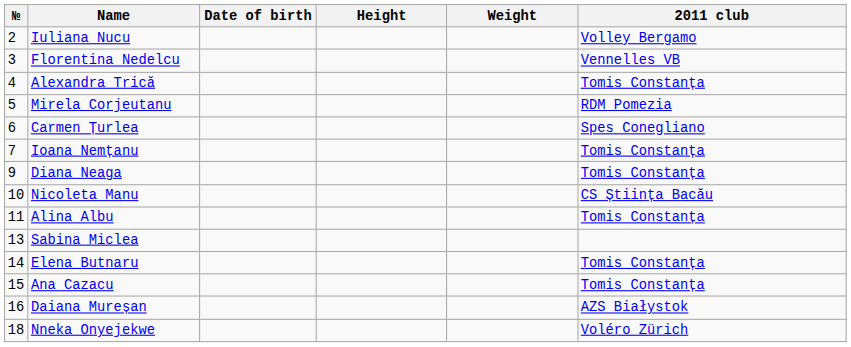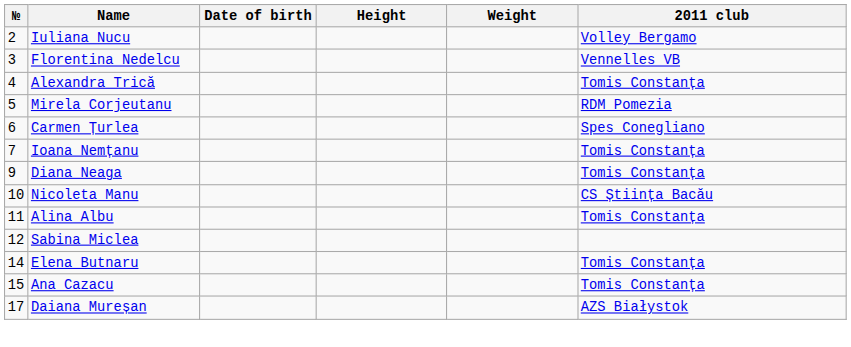Sabina Miclea | №: 13 -> 12
Daiana Mureșan | №: 16 -> 17
- row: 18 | Nneka Onyejekwe | Voléro Zürich
